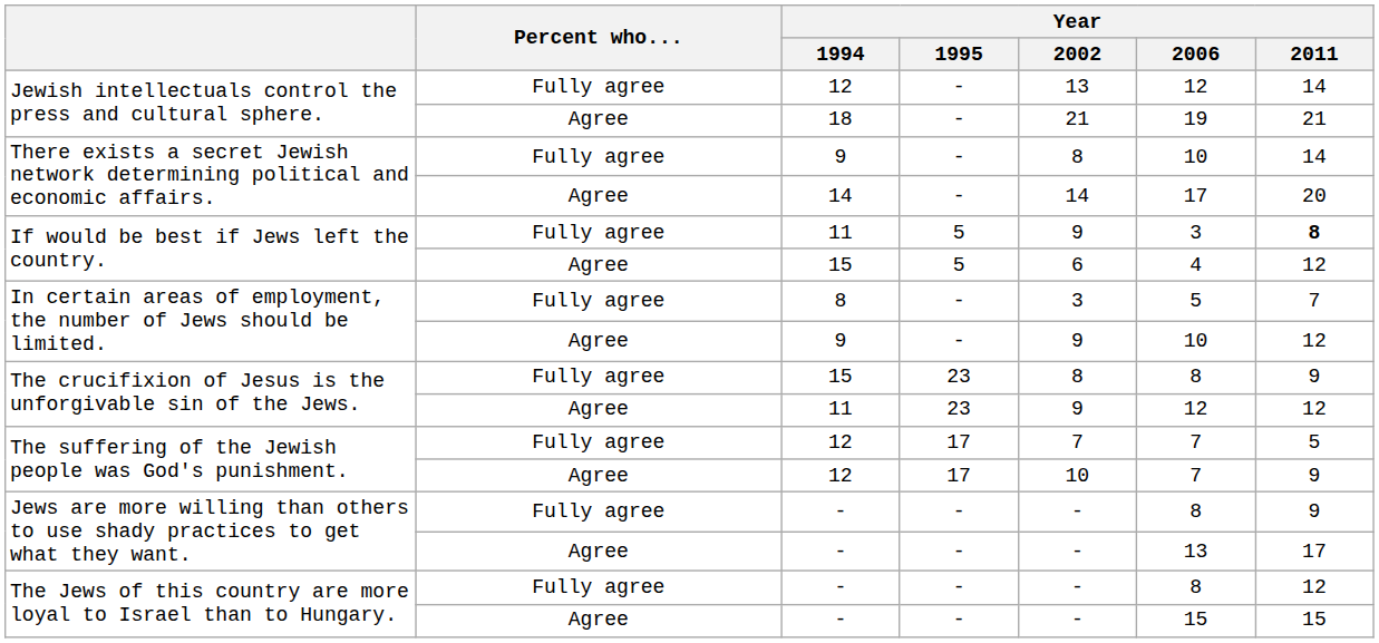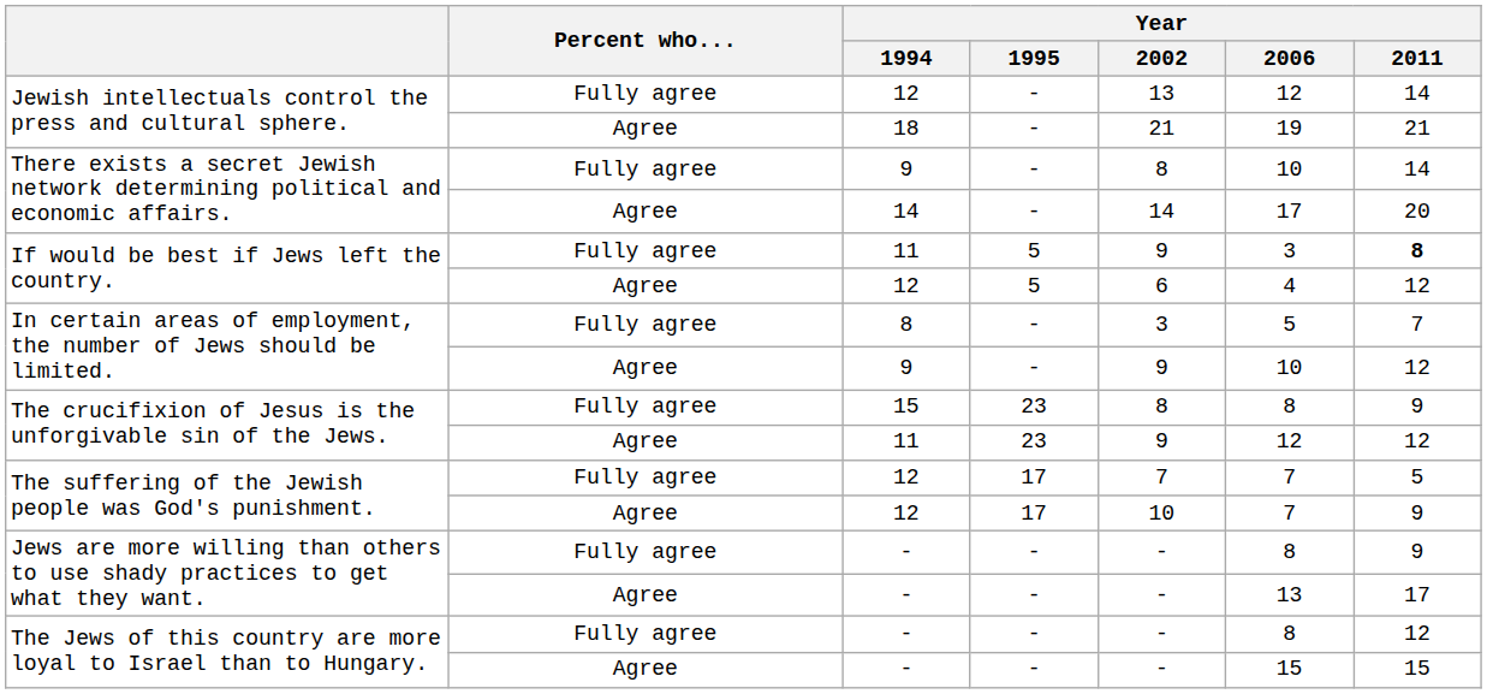If would be best if Jews left the country. / Agree | Year / 1994: 15 -> 12
